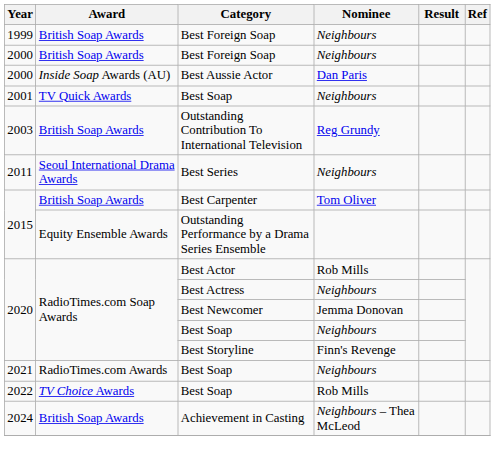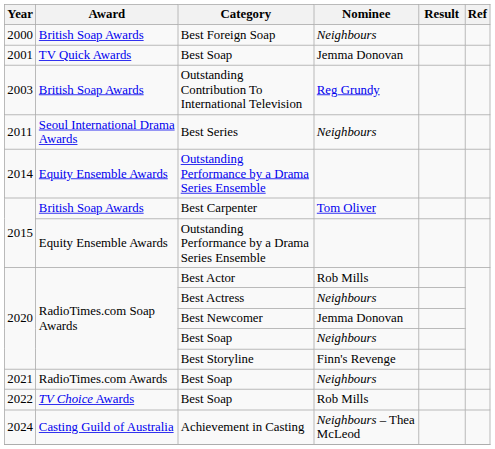- row: 1999 | British Soap Awards | Best Foreign Soap | Neighbours
- row: 2000 | Inside Soap Awards (AU) | Best Aussie Actor | Dan Paris
2001 / Best Soap | Nominee: Neighbours -> Jemma Donovan
+ row: 2014 | Equity Ensemble Awards | Outstanding Performance by a Drama Series Ensemble
Achievement in Casting | Award: British Soap Awards -> Casting Guild of Australia
